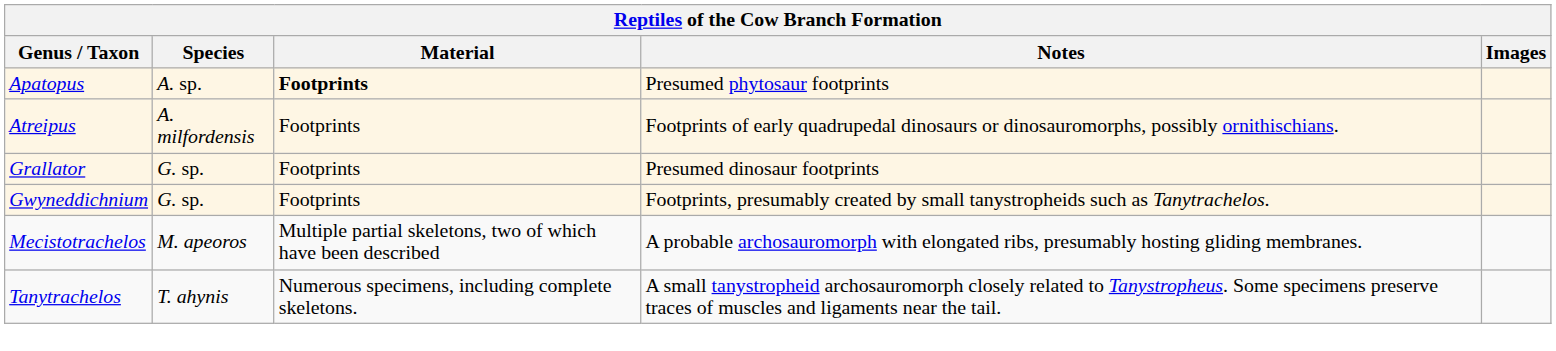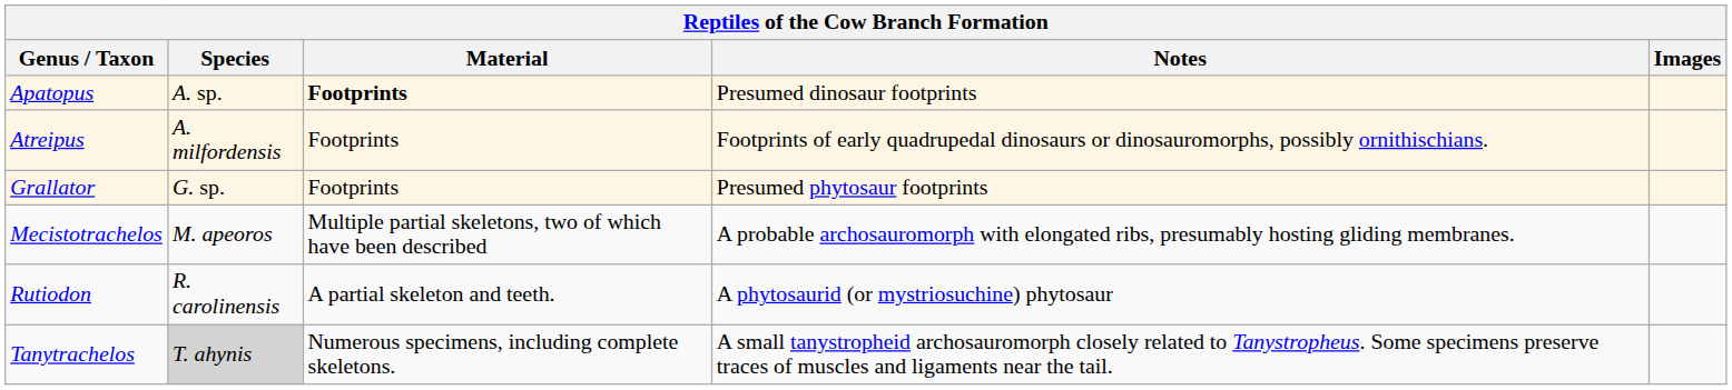Apatopus | Notes: Presumed phytosaur footprints -> Presumed dinosaur footprints
Grallator | Notes: Presumed dinosaur footprints -> Presumed phytosaur footprints
- row: Gwyneddichnium | G. sp. | Footprints | Footprints, presumably created by small tanystropheids such as Tanytrachelos.
+ row: Rutiodon | R. carolinensis | A partial skeleton and teeth. | A phytosaurid (or mystriosuchine) phytosaur
Tanytrachelos | Species: no background -> lightgrey background
